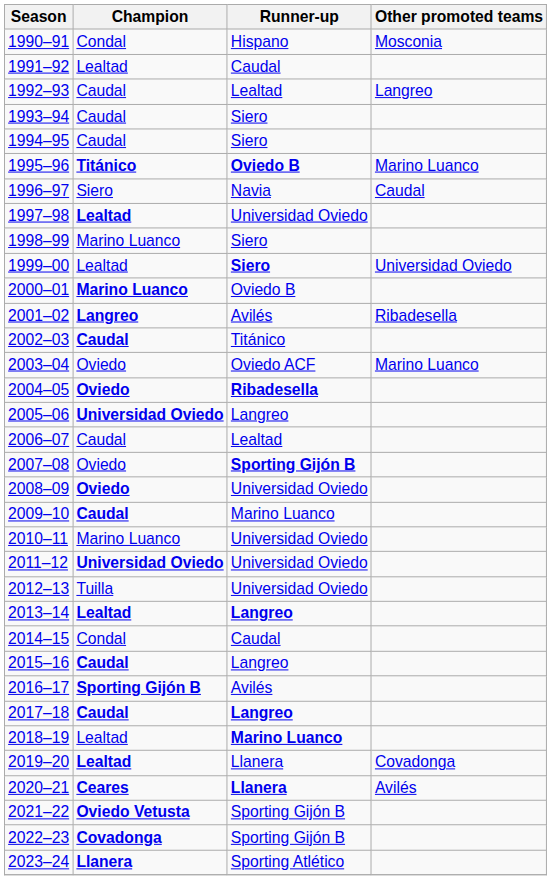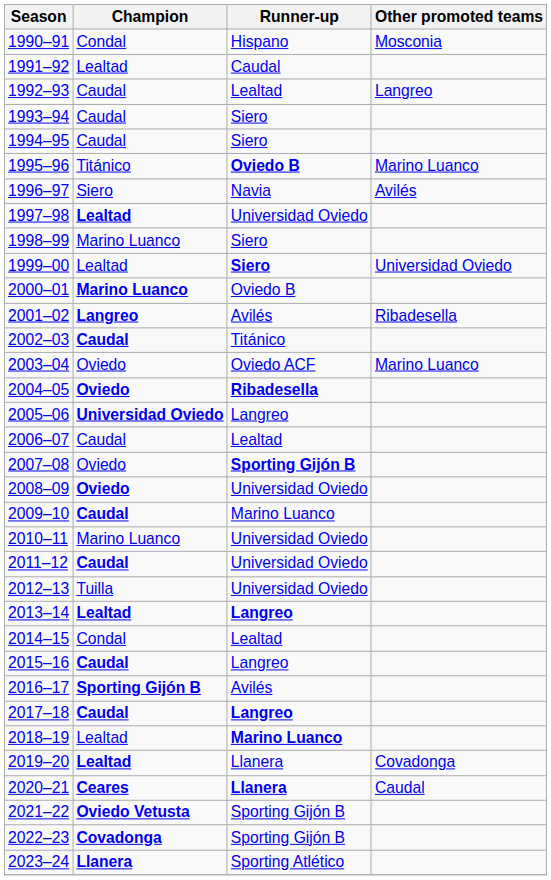1995–96 | Champion: bold -> normal
1996–97 | Other promoted teams: Caudal -> Avilés
2011–12 | Champion: Universidad Oviedo -> Caudal
2014–15 | Runner-up: Caudal -> Lealtad
2020–21 | Other promoted teams: Avilés -> Caudal
